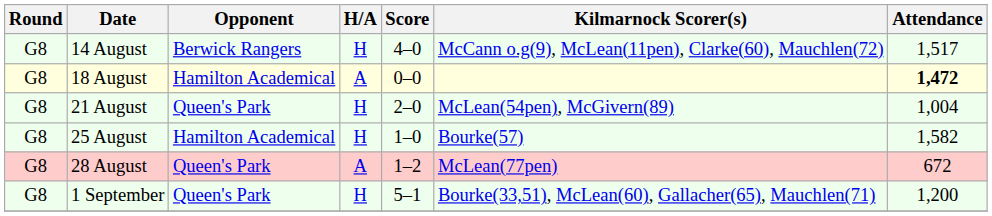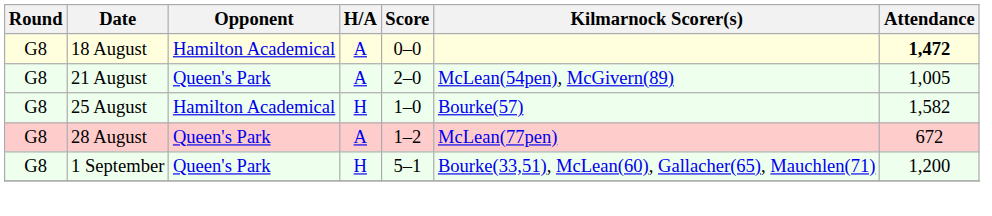- row: G8 | 14 August | Berwick Rangers | H | 4–0 | McCann o.g(9), McLean(11pen), Clarke(60), Mauchlen(72) | 1,517
21 August | H/A: H -> A
21 August | Attendance: 1,004 -> 1,005
